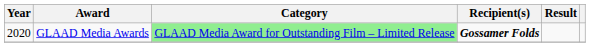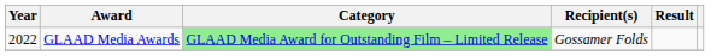GLAAD Media Awards | Year: 2020 -> 2022
GLAAD Media Awards | Recipient(s): bold -> normal
